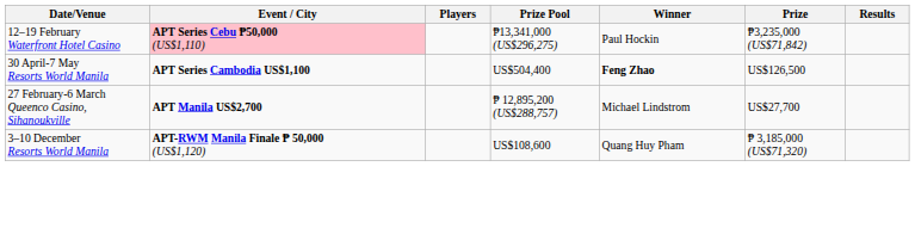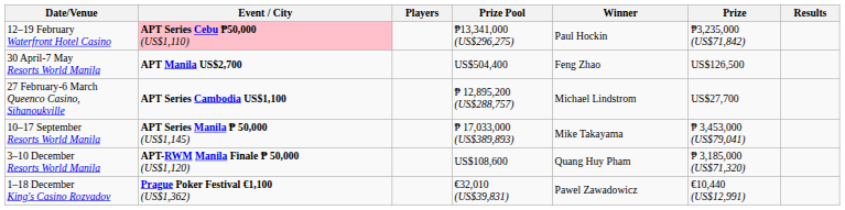30 April-7 May Resorts World Manila | Event / City: APT Series Cambodia US$1,100 -> APT Manila US$2,700
30 April-7 May Resorts World Manila | Winner: bold -> normal
27 February-6 March Queenco Casino, Sihanoukville | Event / City: APT Manila US$2,700 -> APT Series Cambodia US$1,100
+ row: 10–17 September Resorts World Manila | APT Series Manila ₱ 50,000 (US$1,145) | ₱ 17,033,000 (US$389,893) | Mike Takayama | ₱ 3,453,000 (US$79,041)
+ row: 1–18 December King's Casino Rozvadov | Prague Poker Festival €1,100 (US$1,362) | €32,010 (US$39,831) | Pawel Zawadowicz | €10,440 (US$12,991)
